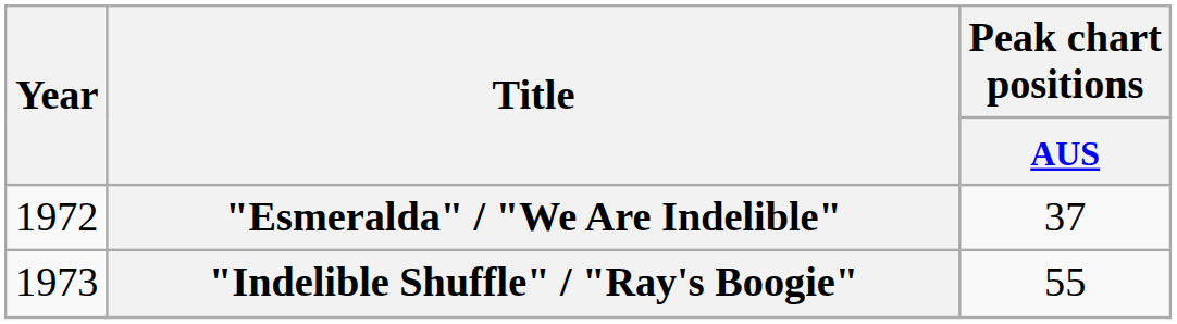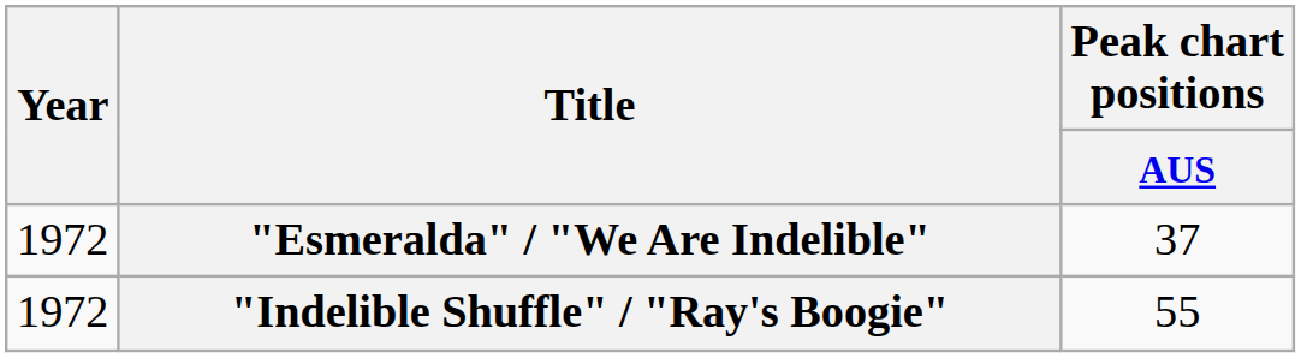"Indelible Shuffle" / "Ray's Boogie" | Year: 1973 -> 1972
